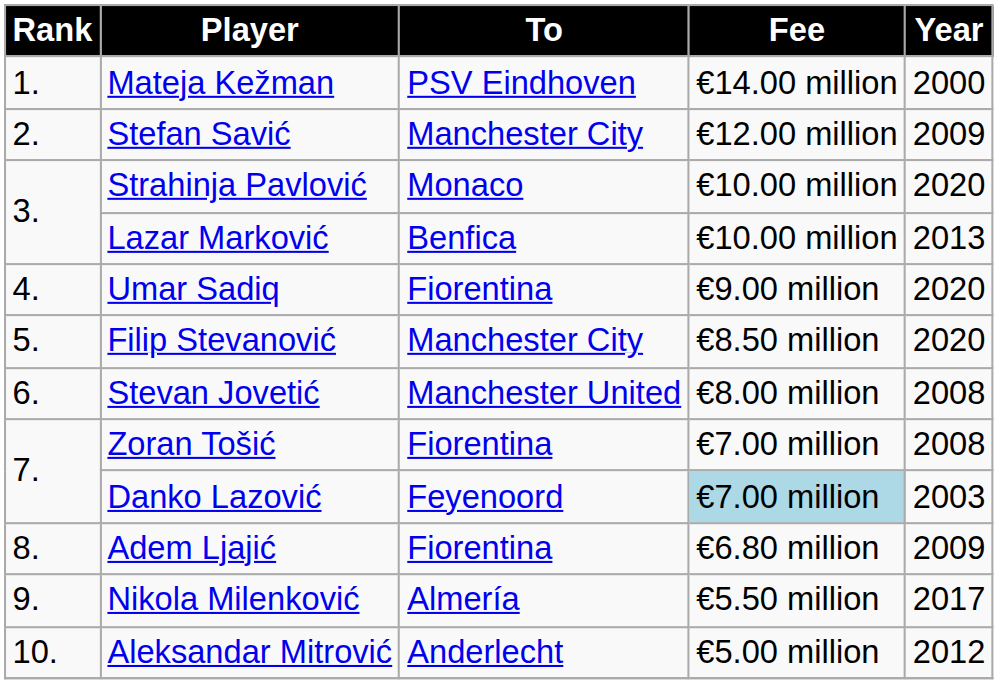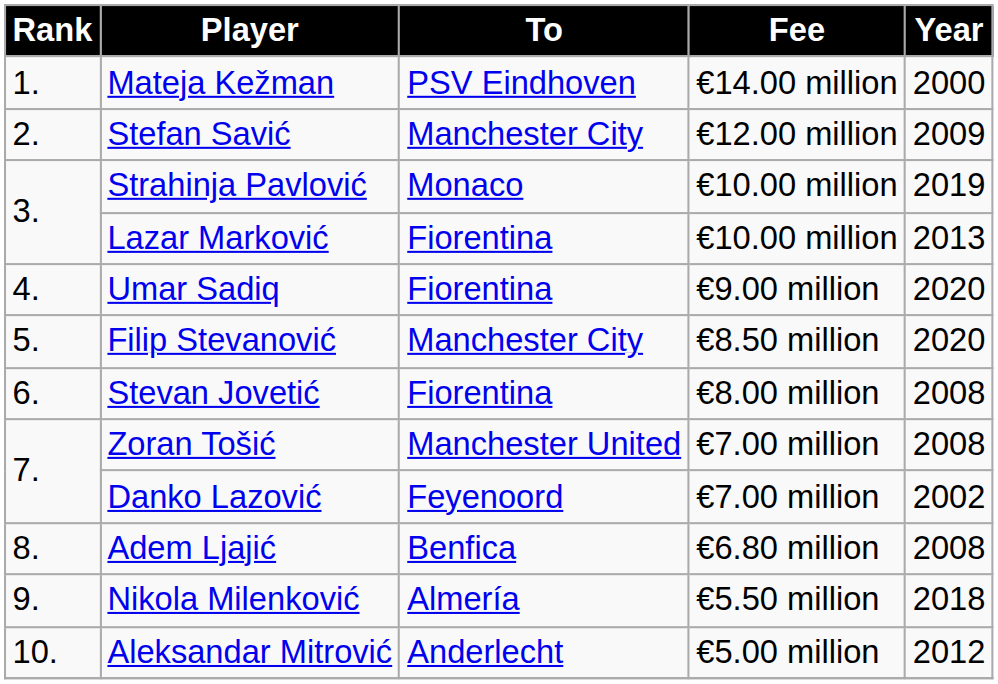Strahinja Pavlović | Year: 2020 -> 2019
Lazar Marković | To: Benfica -> Fiorentina
Stevan Jovetić | To: Manchester United -> Fiorentina
Zoran Tošić | To: Fiorentina -> Manchester United
Danko Lazović | Fee: lightblue background -> no background
Danko Lazović | Year: 2003 -> 2002
Adem Ljajić | To: Fiorentina -> Benfica
Adem Ljajić | Year: 2009 -> 2008
Nikola Milenković | Year: 2017 -> 2018
